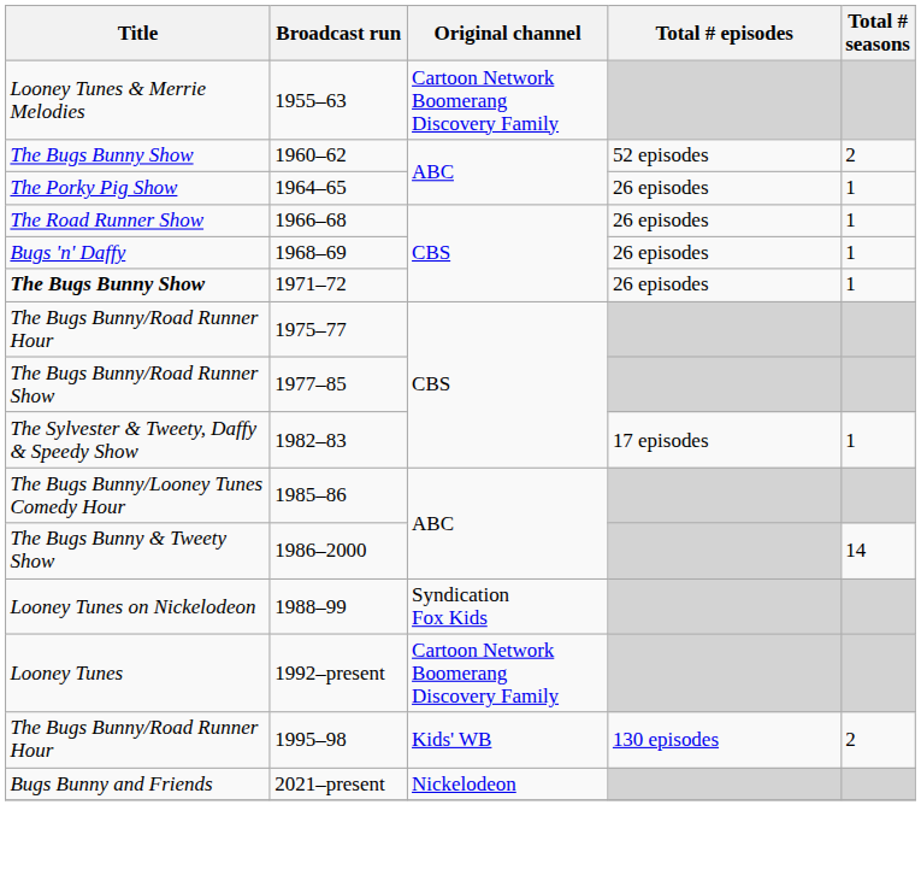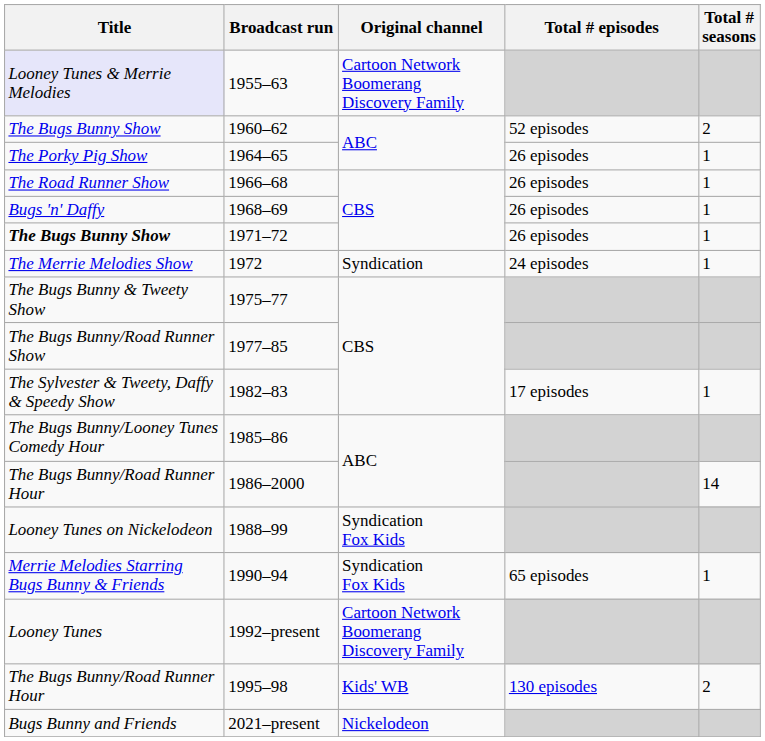1955–63 | Title: no background -> lavender background
+ row: The Merrie Melodies Show | 1972 | Syndication | 24 episodes | 1
1975–77 | Title: The Bugs Bunny/Road Runner Hour -> The Bugs Bunny & Tweety Show
1986–2000 | Title: The Bugs Bunny & Tweety Show -> The Bugs Bunny/Road Runner Hour
+ row: Merrie Melodies Starring Bugs Bunny & Friends | 1990–94 | Syndication Fox Kids | 65 episodes | 1
